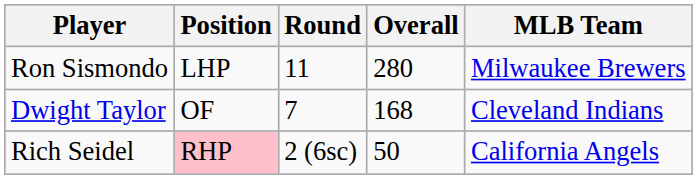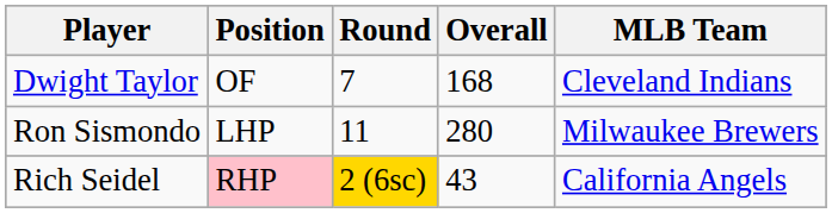rows swapped: Dwight Taylor <-> Ron Sismondo
Rich Seidel | Round: no background -> gold background
Rich Seidel | Overall: 50 -> 43
